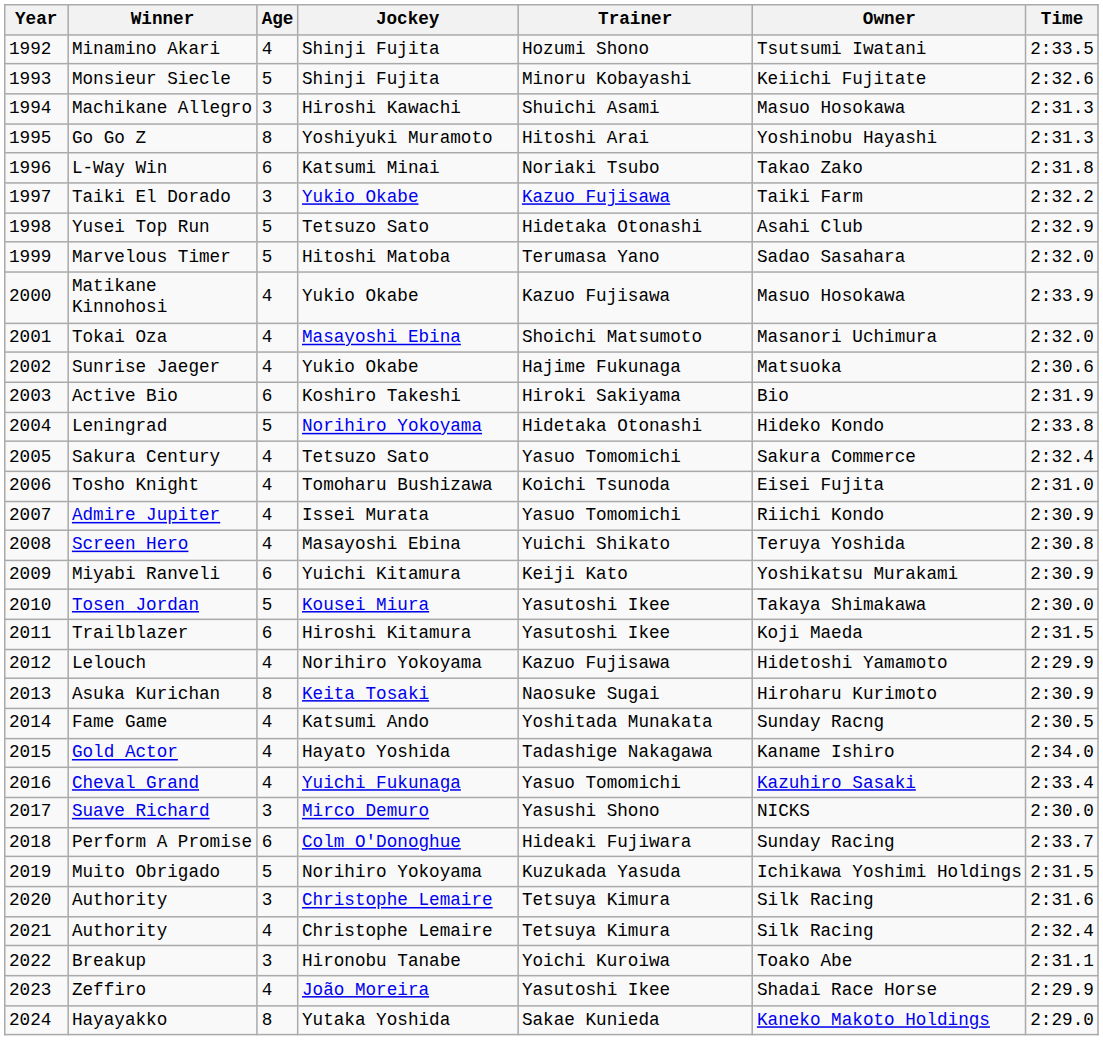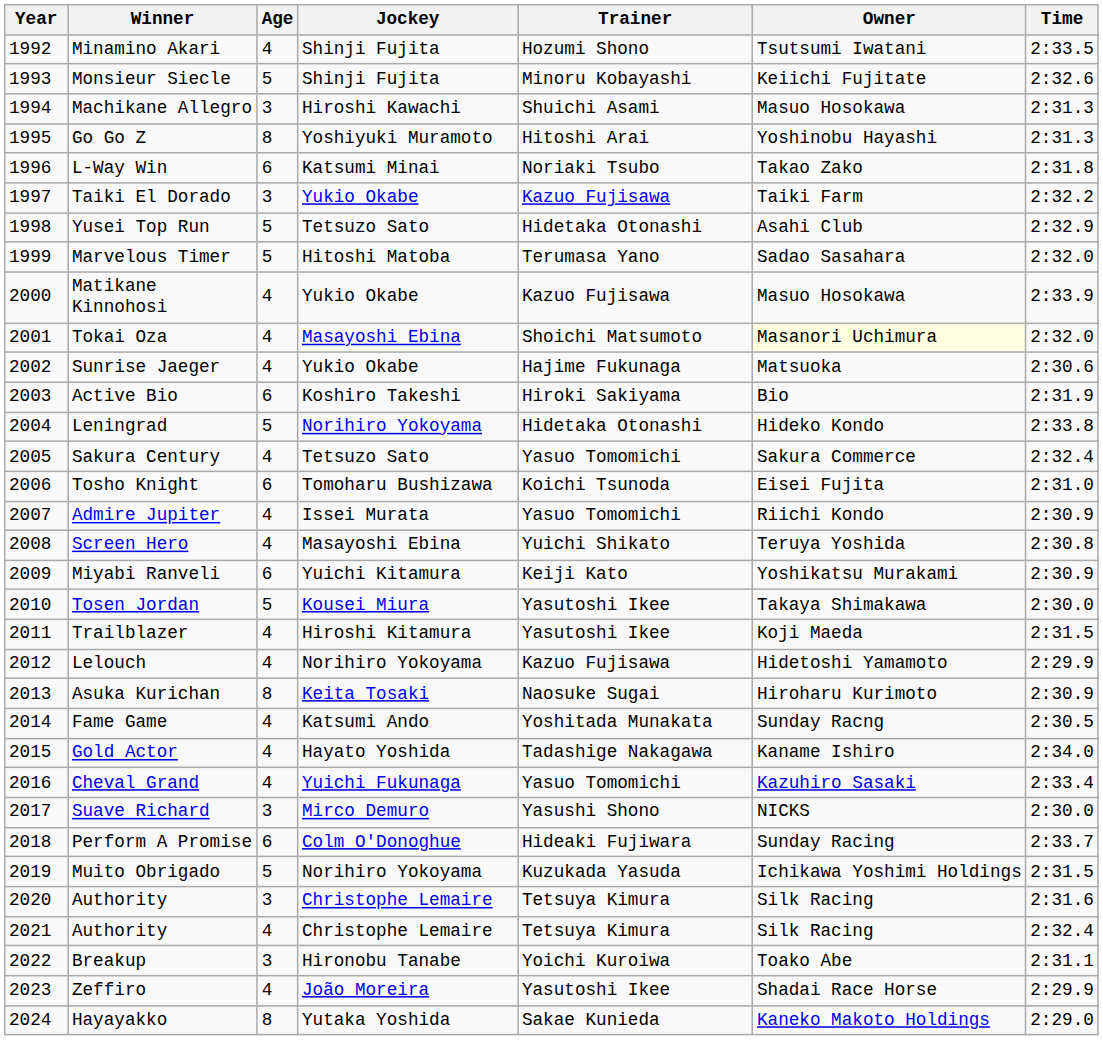Tokai Oza | Owner: no background -> lightyellow background
Tosho Knight | Age: 4 -> 6
Trailblazer | Age: 6 -> 4
